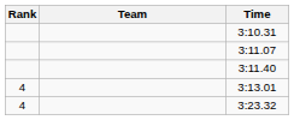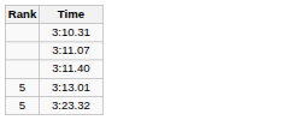- column: Team
3:13.01 | Rank: 4 -> 5
3:23.32 | Rank: 4 -> 5
